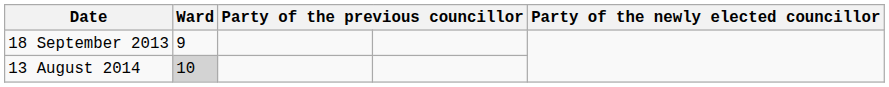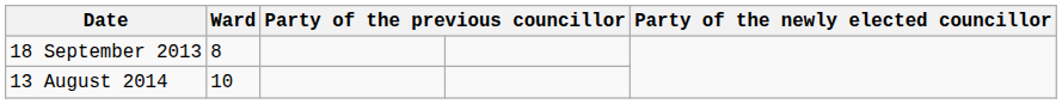18 September 2013 | Ward: 9 -> 8
13 August 2014 | Ward: lightgrey background -> no background
